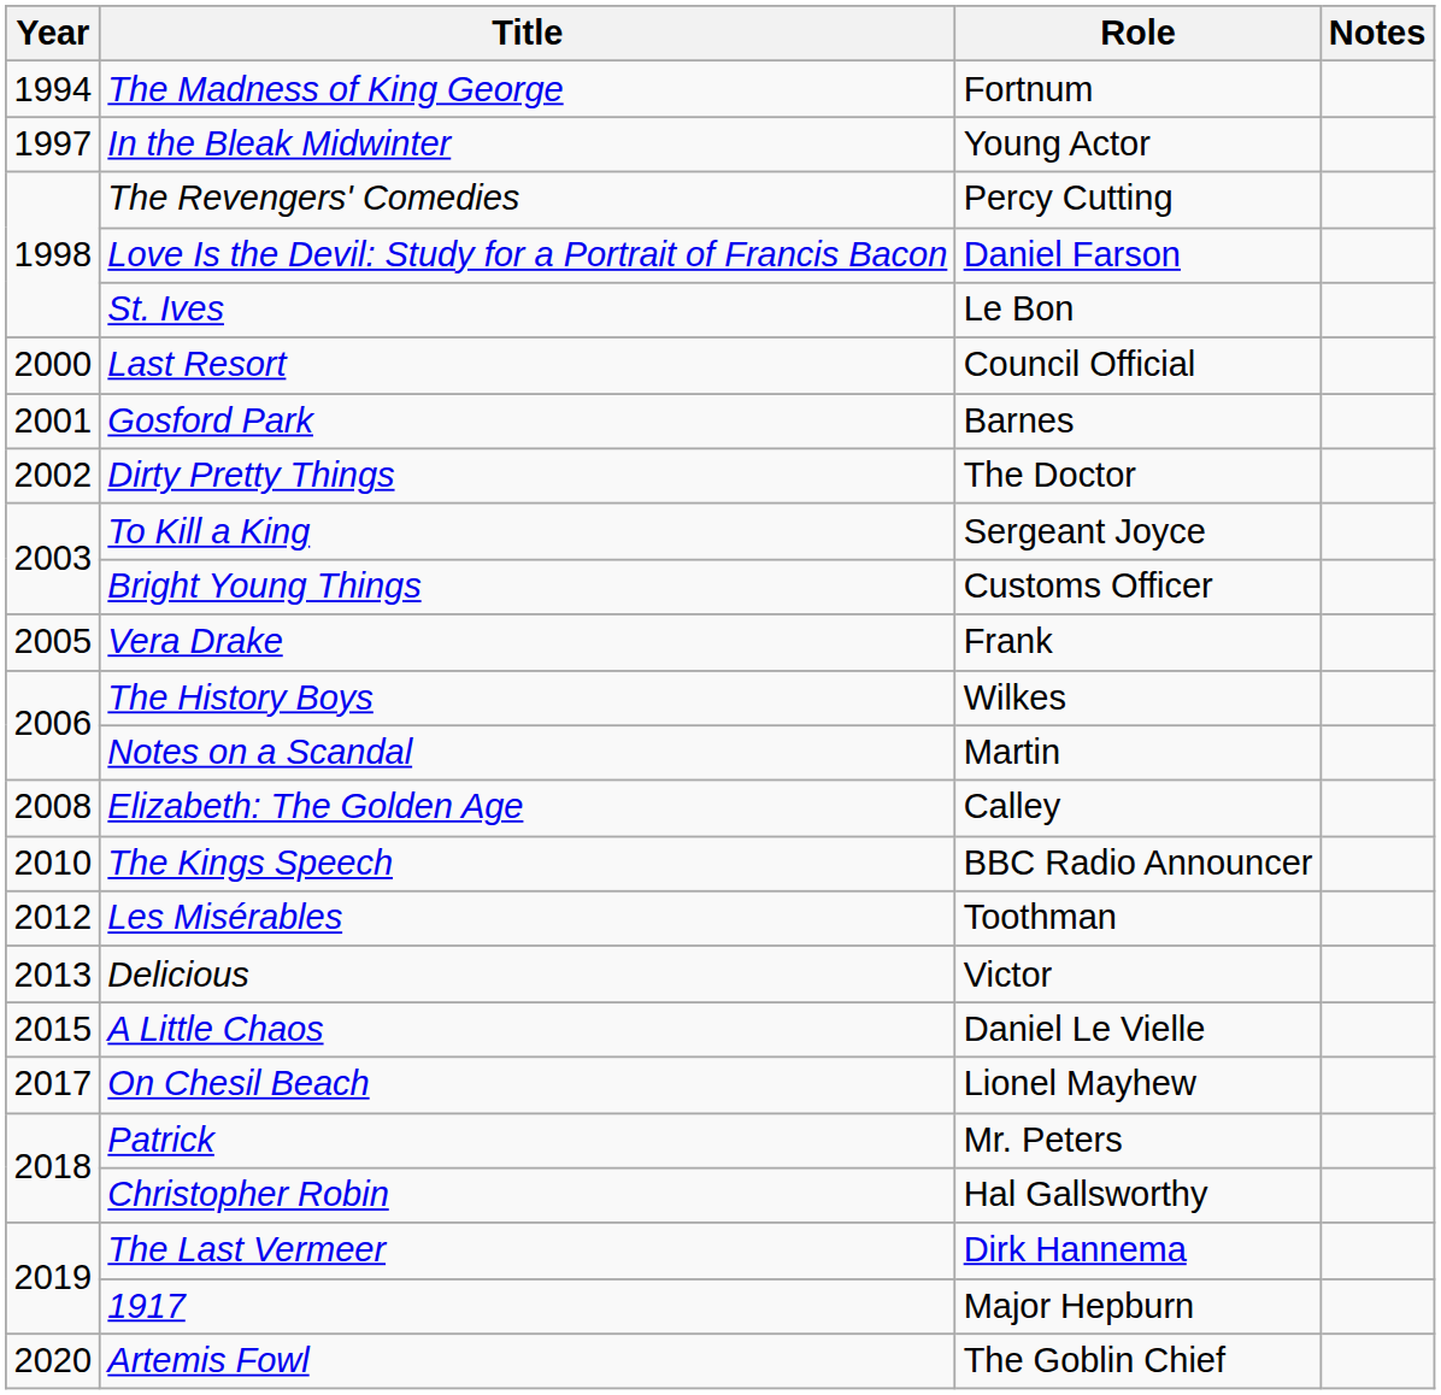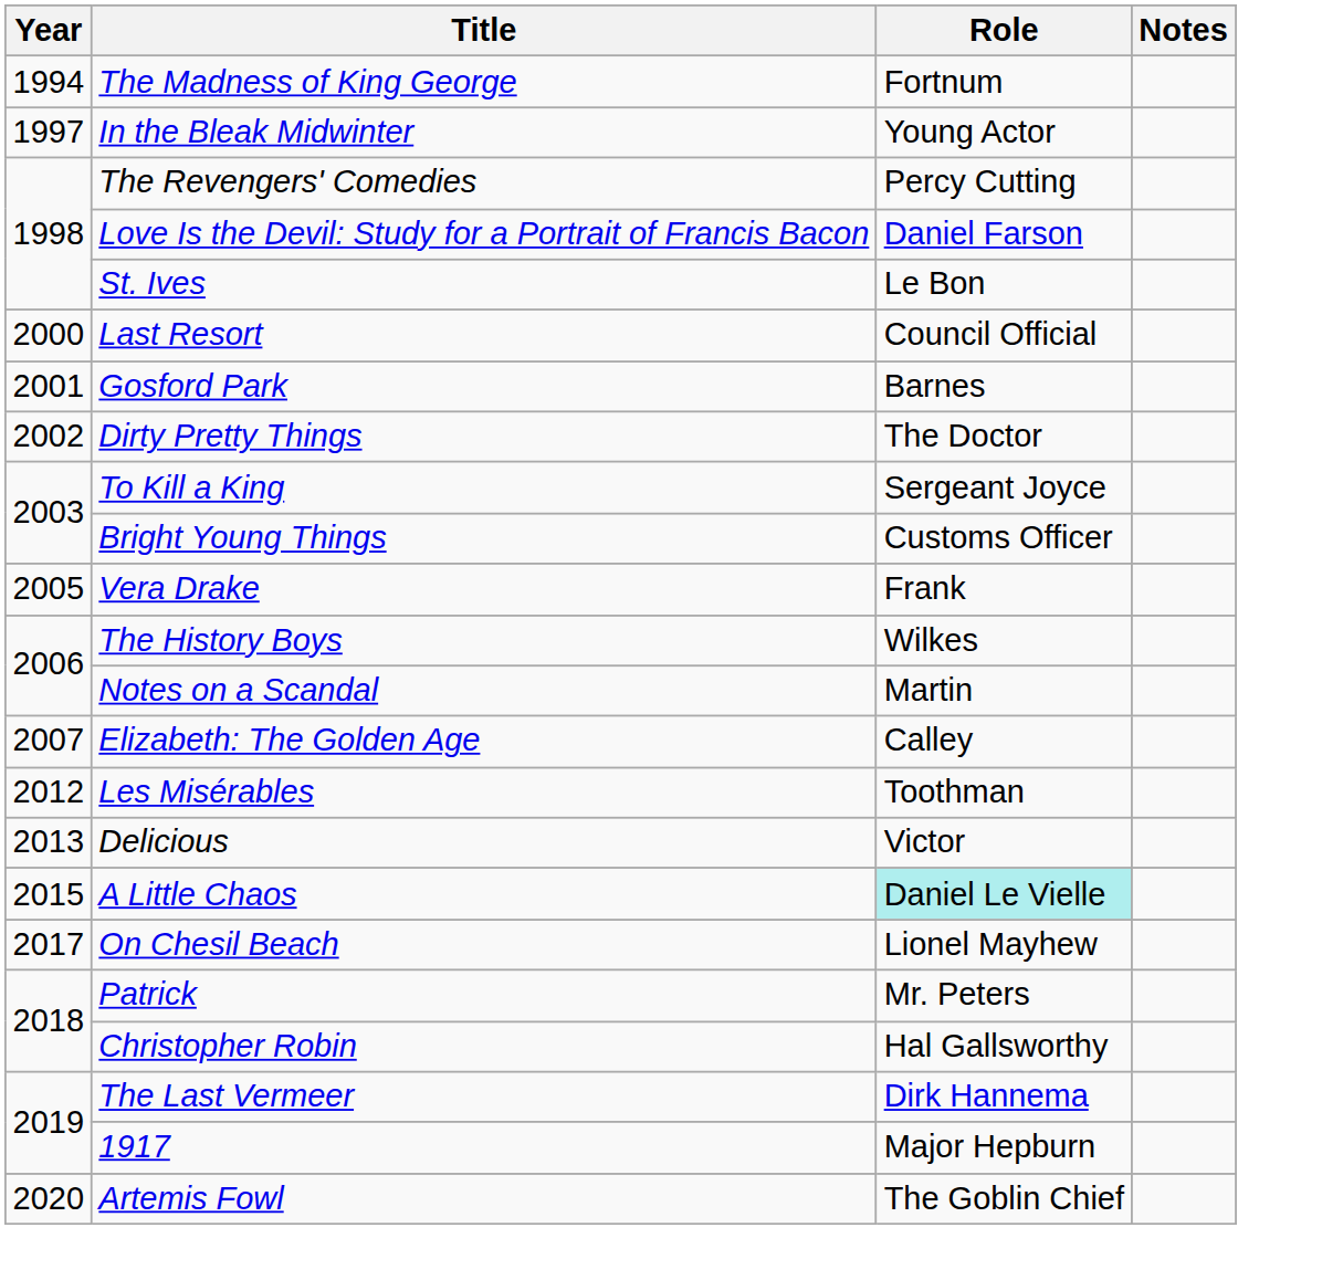Elizabeth: The Golden Age | Year: 2008 -> 2007
- row: 2010 | The Kings Speech | BBC Radio Announcer
A Little Chaos | Role: no background -> paleturquoise background
